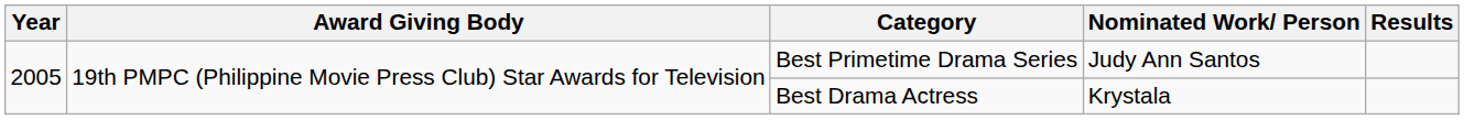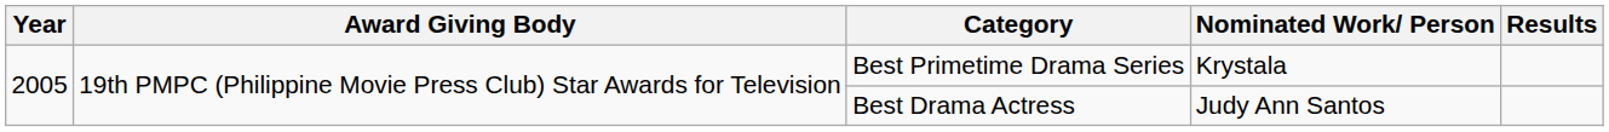Best Primetime Drama Series | Nominated Work/ Person: Judy Ann Santos -> Krystala
Best Drama Actress | Nominated Work/ Person: Krystala -> Judy Ann Santos
